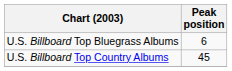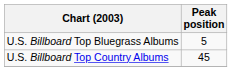U.S. Billboard Top Bluegrass Albums | Peak position: 6 -> 5
